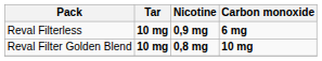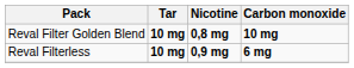rows swapped: Reval Filterless <-> Reval Filter Golden Blend
